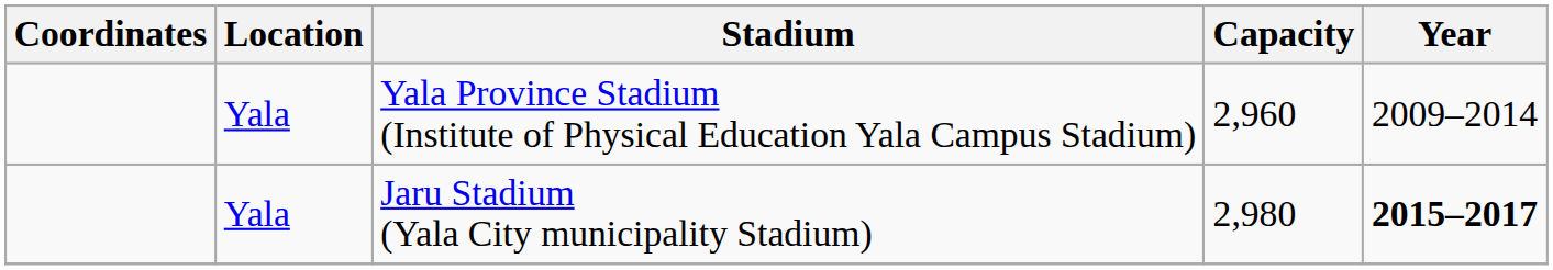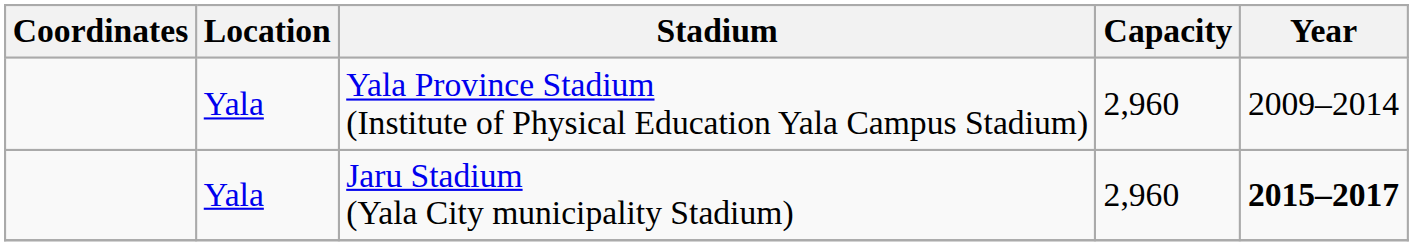Jaru Stadium (Yala City municipality Stadium) | Capacity: 2,980 -> 2,960
